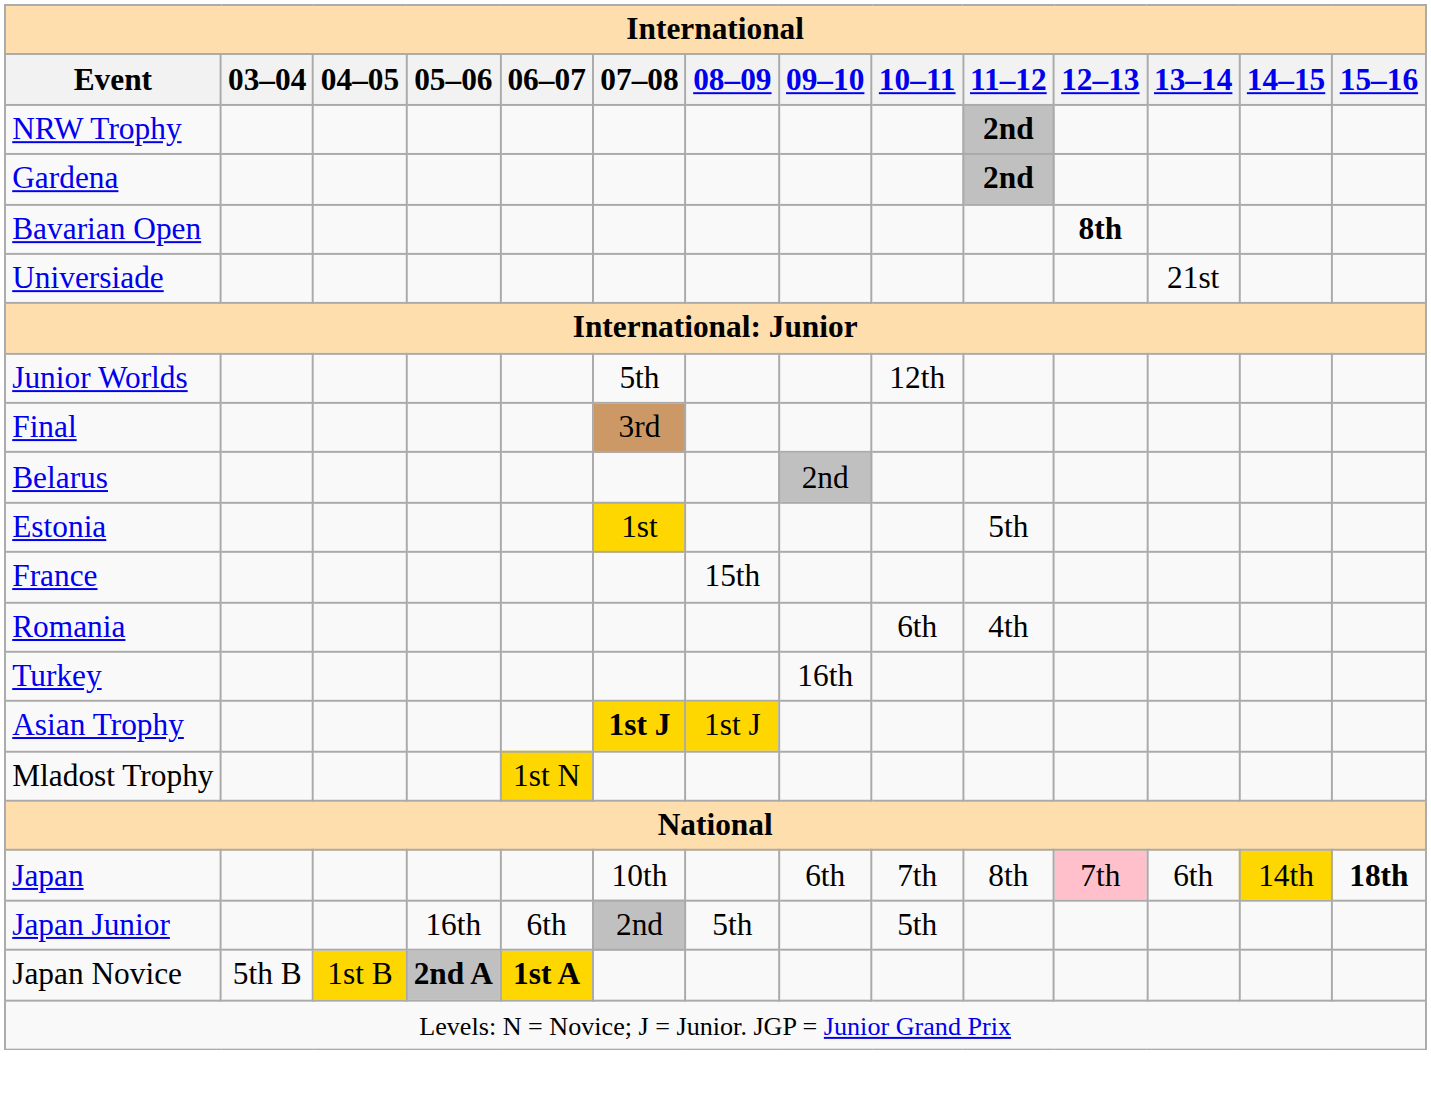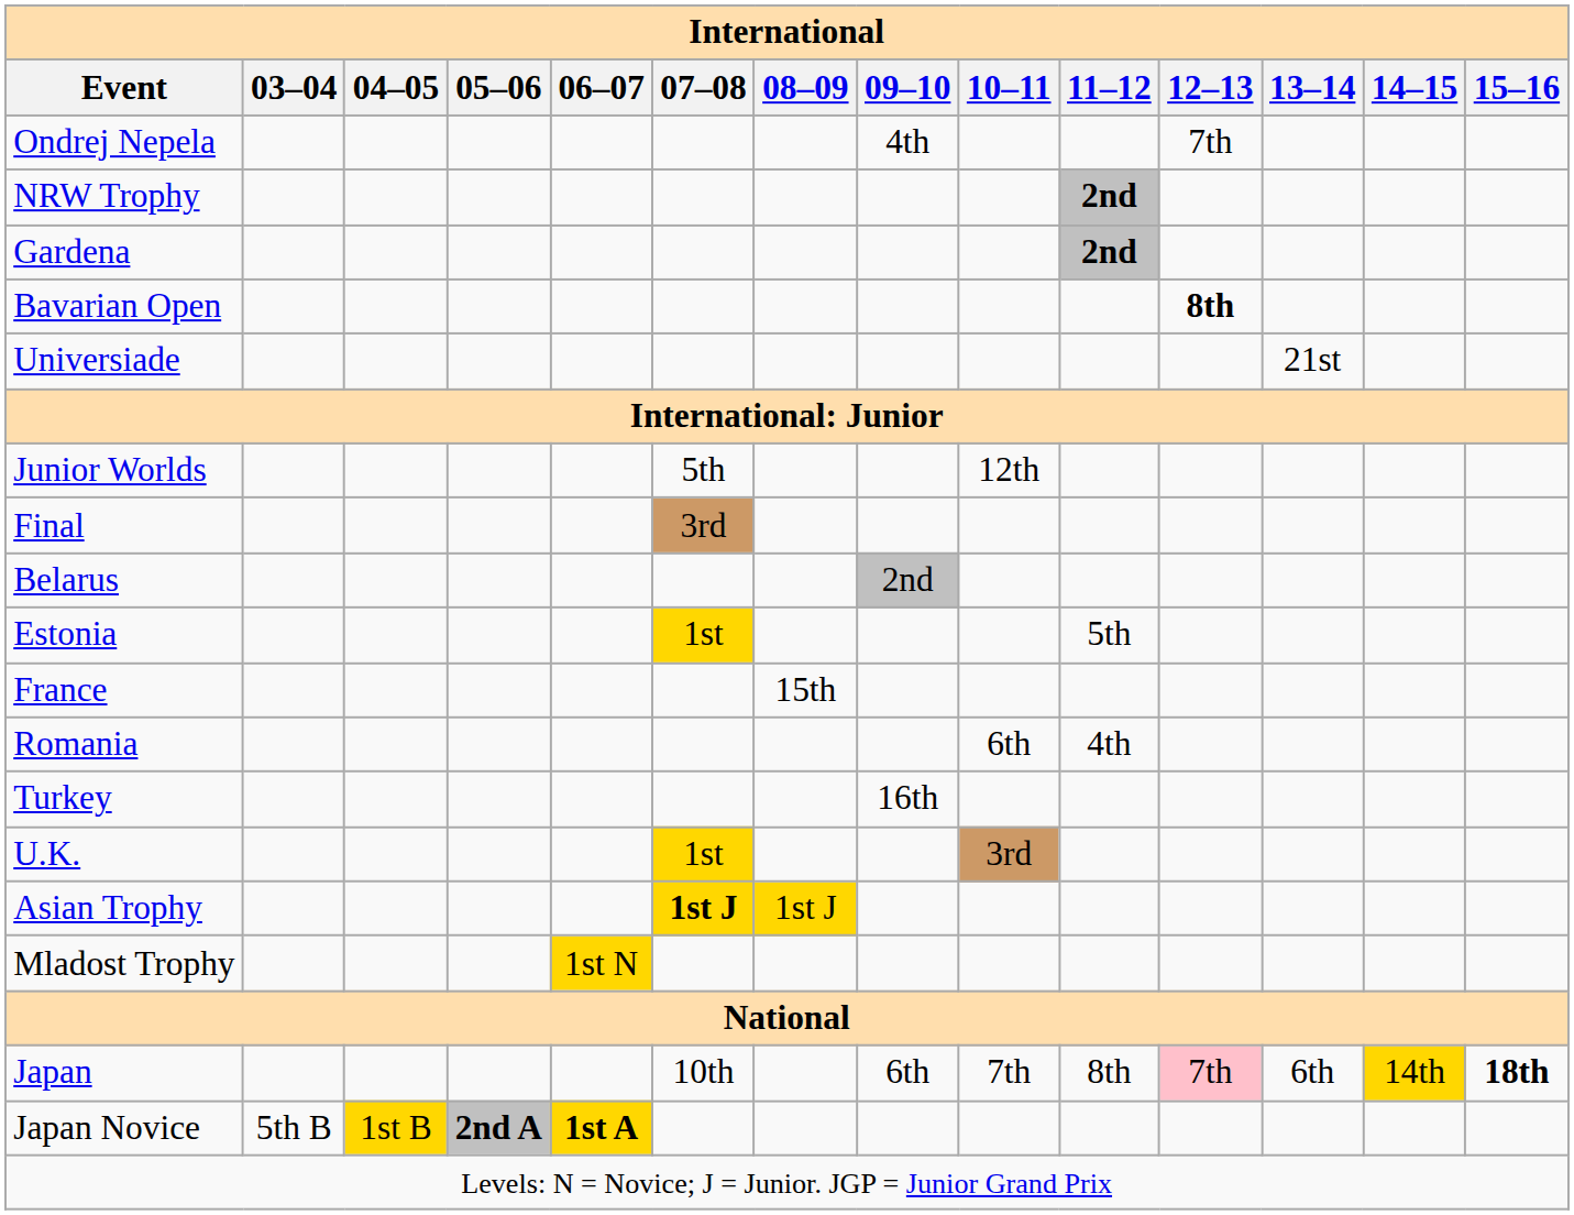+ row: Ondrej Nepela | 4th | 7th
+ row: U.K. | 1st | 3rd
- row: Japan Junior | 16th | 6th | 2nd | 5th | 5th
